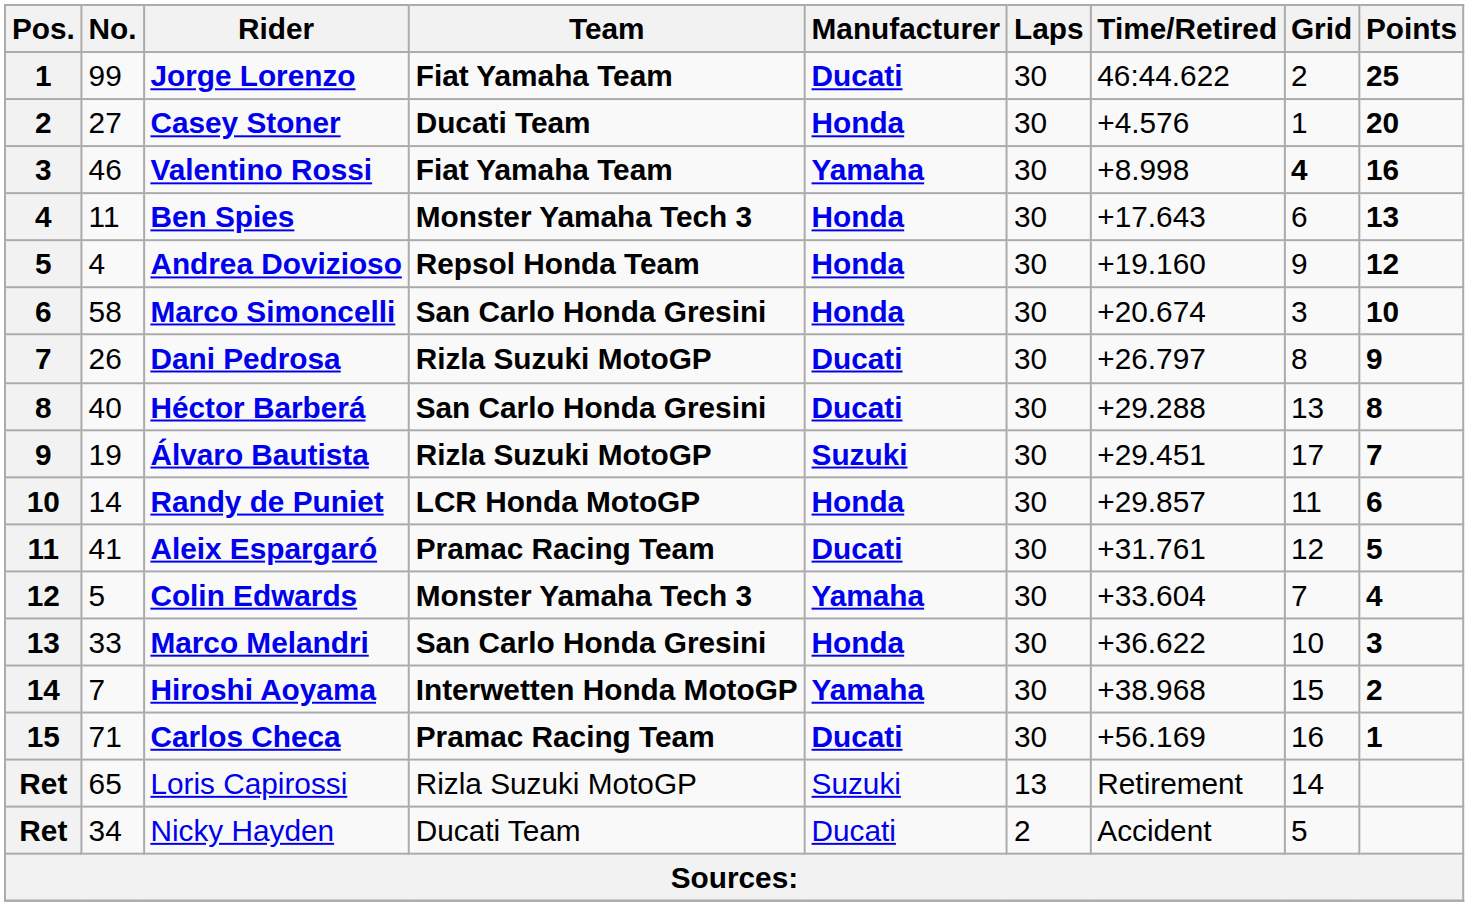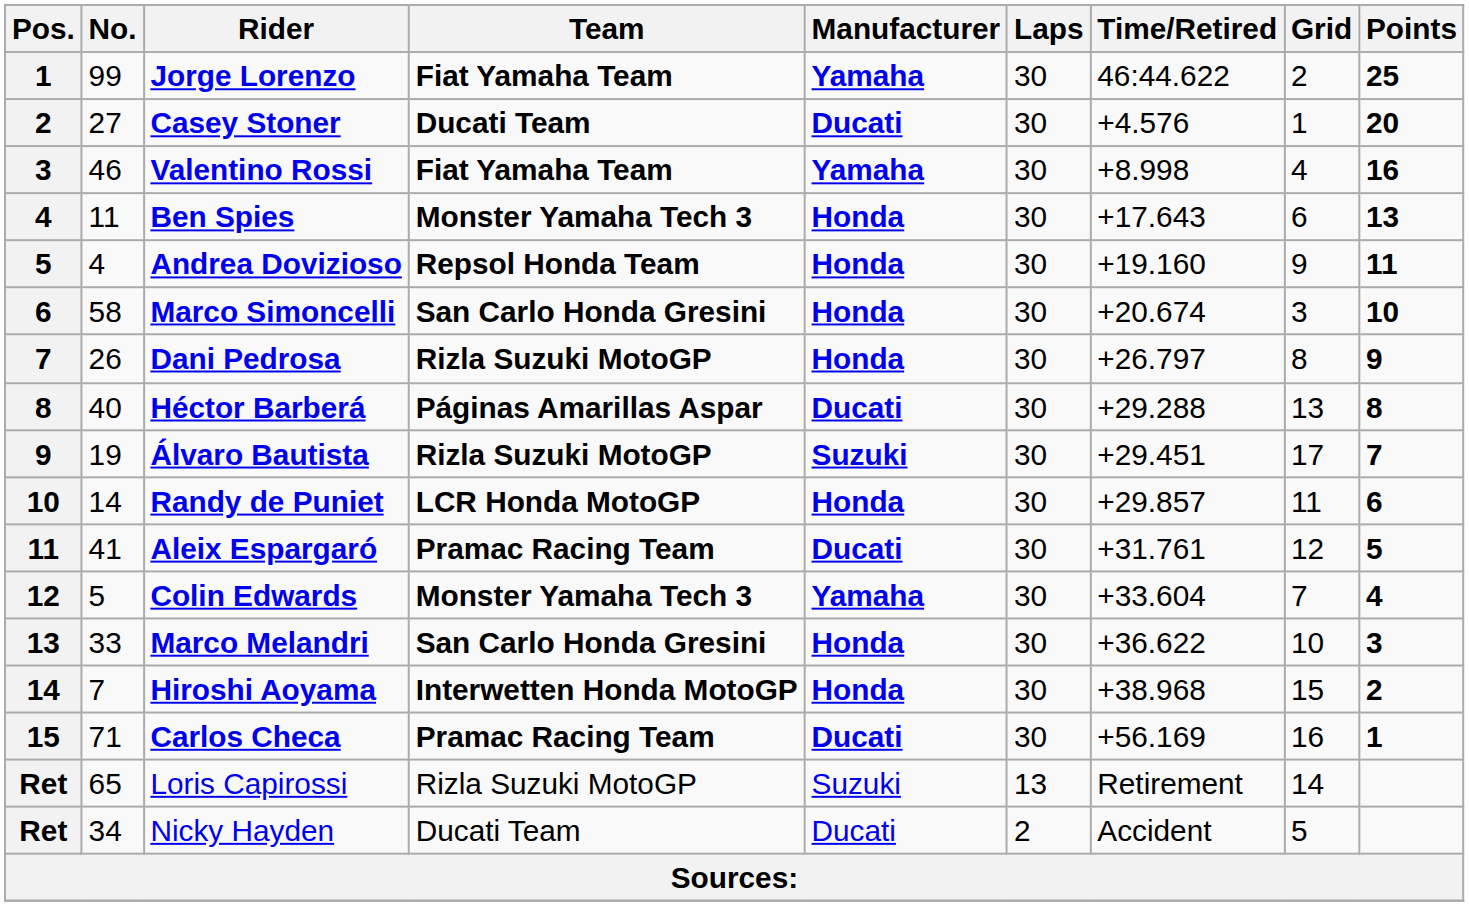Jorge Lorenzo | Manufacturer: Ducati -> Yamaha
Casey Stoner | Manufacturer: Honda -> Ducati
Valentino Rossi | Grid: bold -> normal
Andrea Dovizioso | Points: 12 -> 11
Dani Pedrosa | Manufacturer: Ducati -> Honda
Héctor Barberá | Team: San Carlo Honda Gresini -> Páginas Amarillas Aspar
Hiroshi Aoyama | Manufacturer: Yamaha -> Honda
